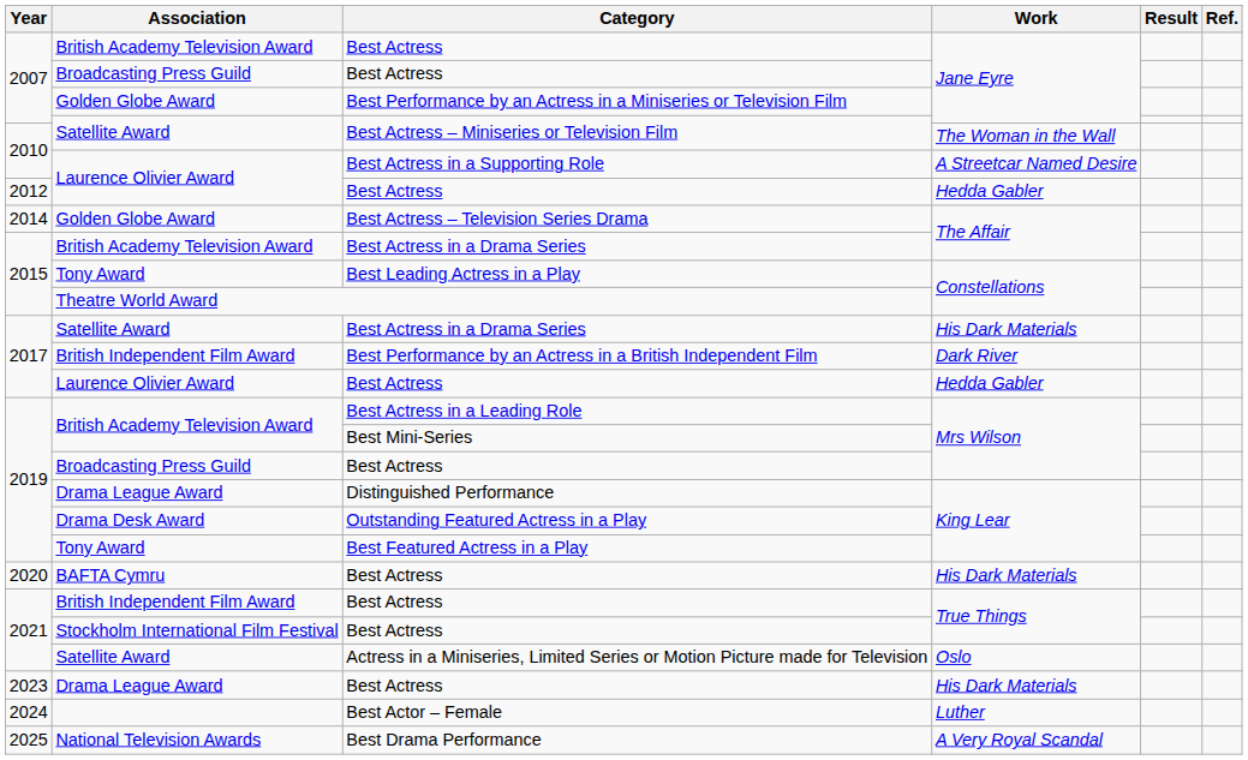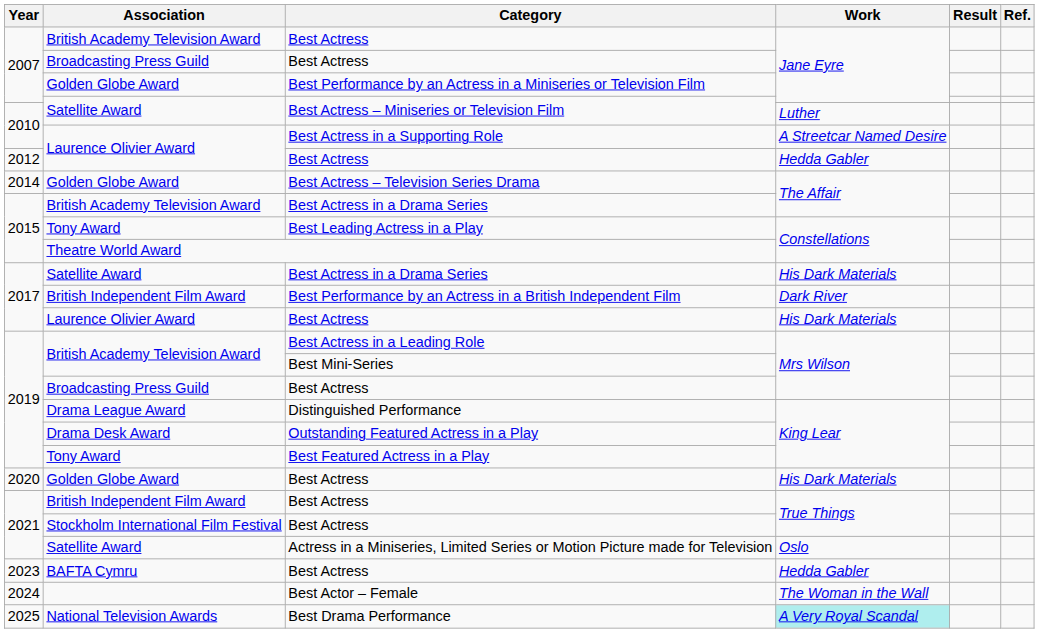2010 / Best Actress – Miniseries or Television Film | Work: The Woman in the Wall -> Luther
2017 / Best Actress | Work: Hedda Gabler -> His Dark Materials
2020 / Best Actress | Association: BAFTA Cymru -> Golden Globe Award
2023 / Best Actress | Association: Drama League Award -> BAFTA Cymru
2023 / Best Actress | Work: His Dark Materials -> Hedda Gabler
Best Actor – Female | Work: Luther -> The Woman in the Wall
Best Drama Performance | Work: no background -> paleturquoise background
